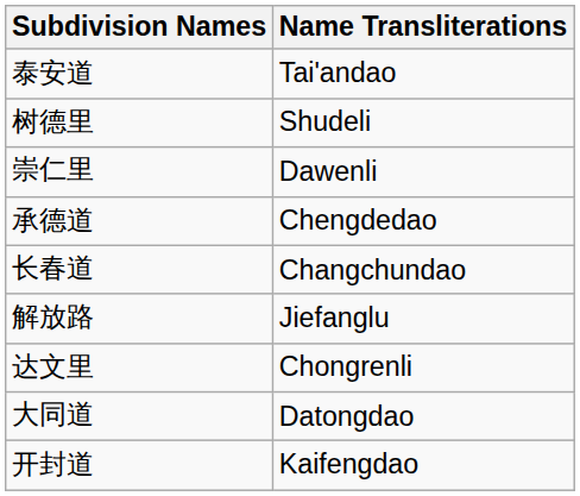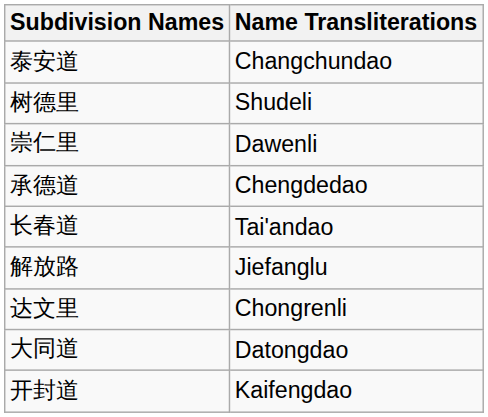泰安道 | Name Transliterations: Tai'andao -> Changchundao
长春道 | Name Transliterations: Changchundao -> Tai'andao
